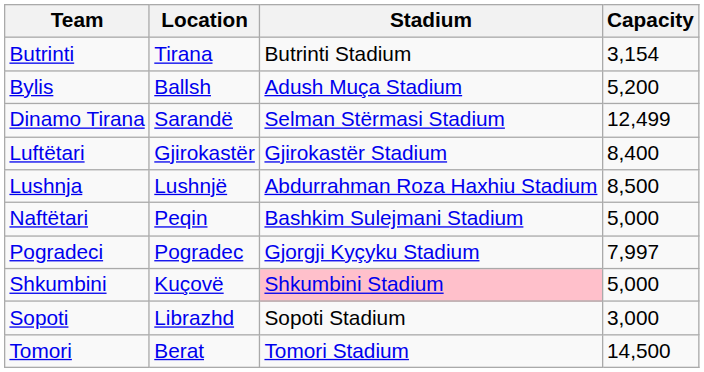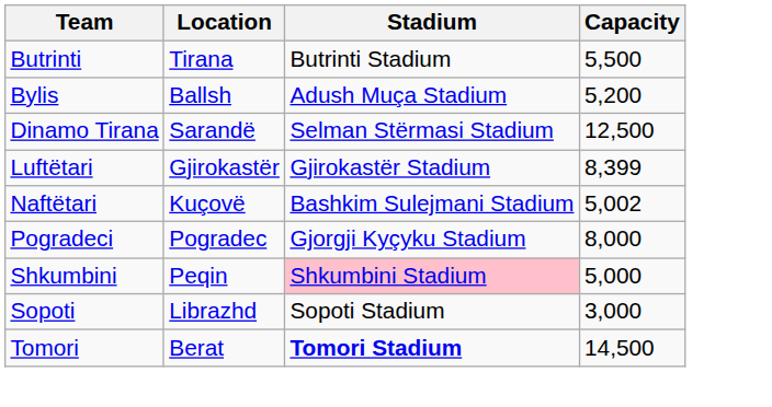Butrinti | Capacity: 3,154 -> 5,500
Dinamo Tirana | Capacity: 12,499 -> 12,500
Luftëtari | Capacity: 8,400 -> 8,399
- row: Lushnja | Lushnjë | Abdurrahman Roza Haxhiu Stadium | 8,500
Naftëtari | Location: Peqin -> Kuçovë
Naftëtari | Capacity: 5,000 -> 5,002
Pogradeci | Capacity: 7,997 -> 8,000
Shkumbini | Location: Kuçovë -> Peqin
Tomori | Stadium: normal -> bold
